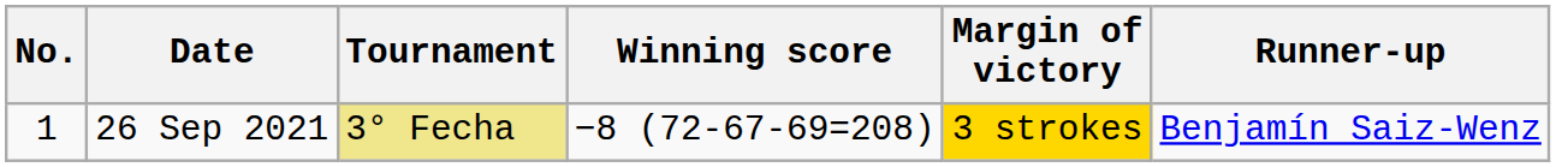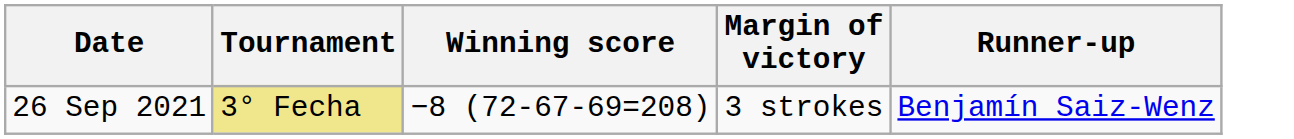- column: No. | 1
26 Sep 2021 | Margin of victory: gold background -> no background
